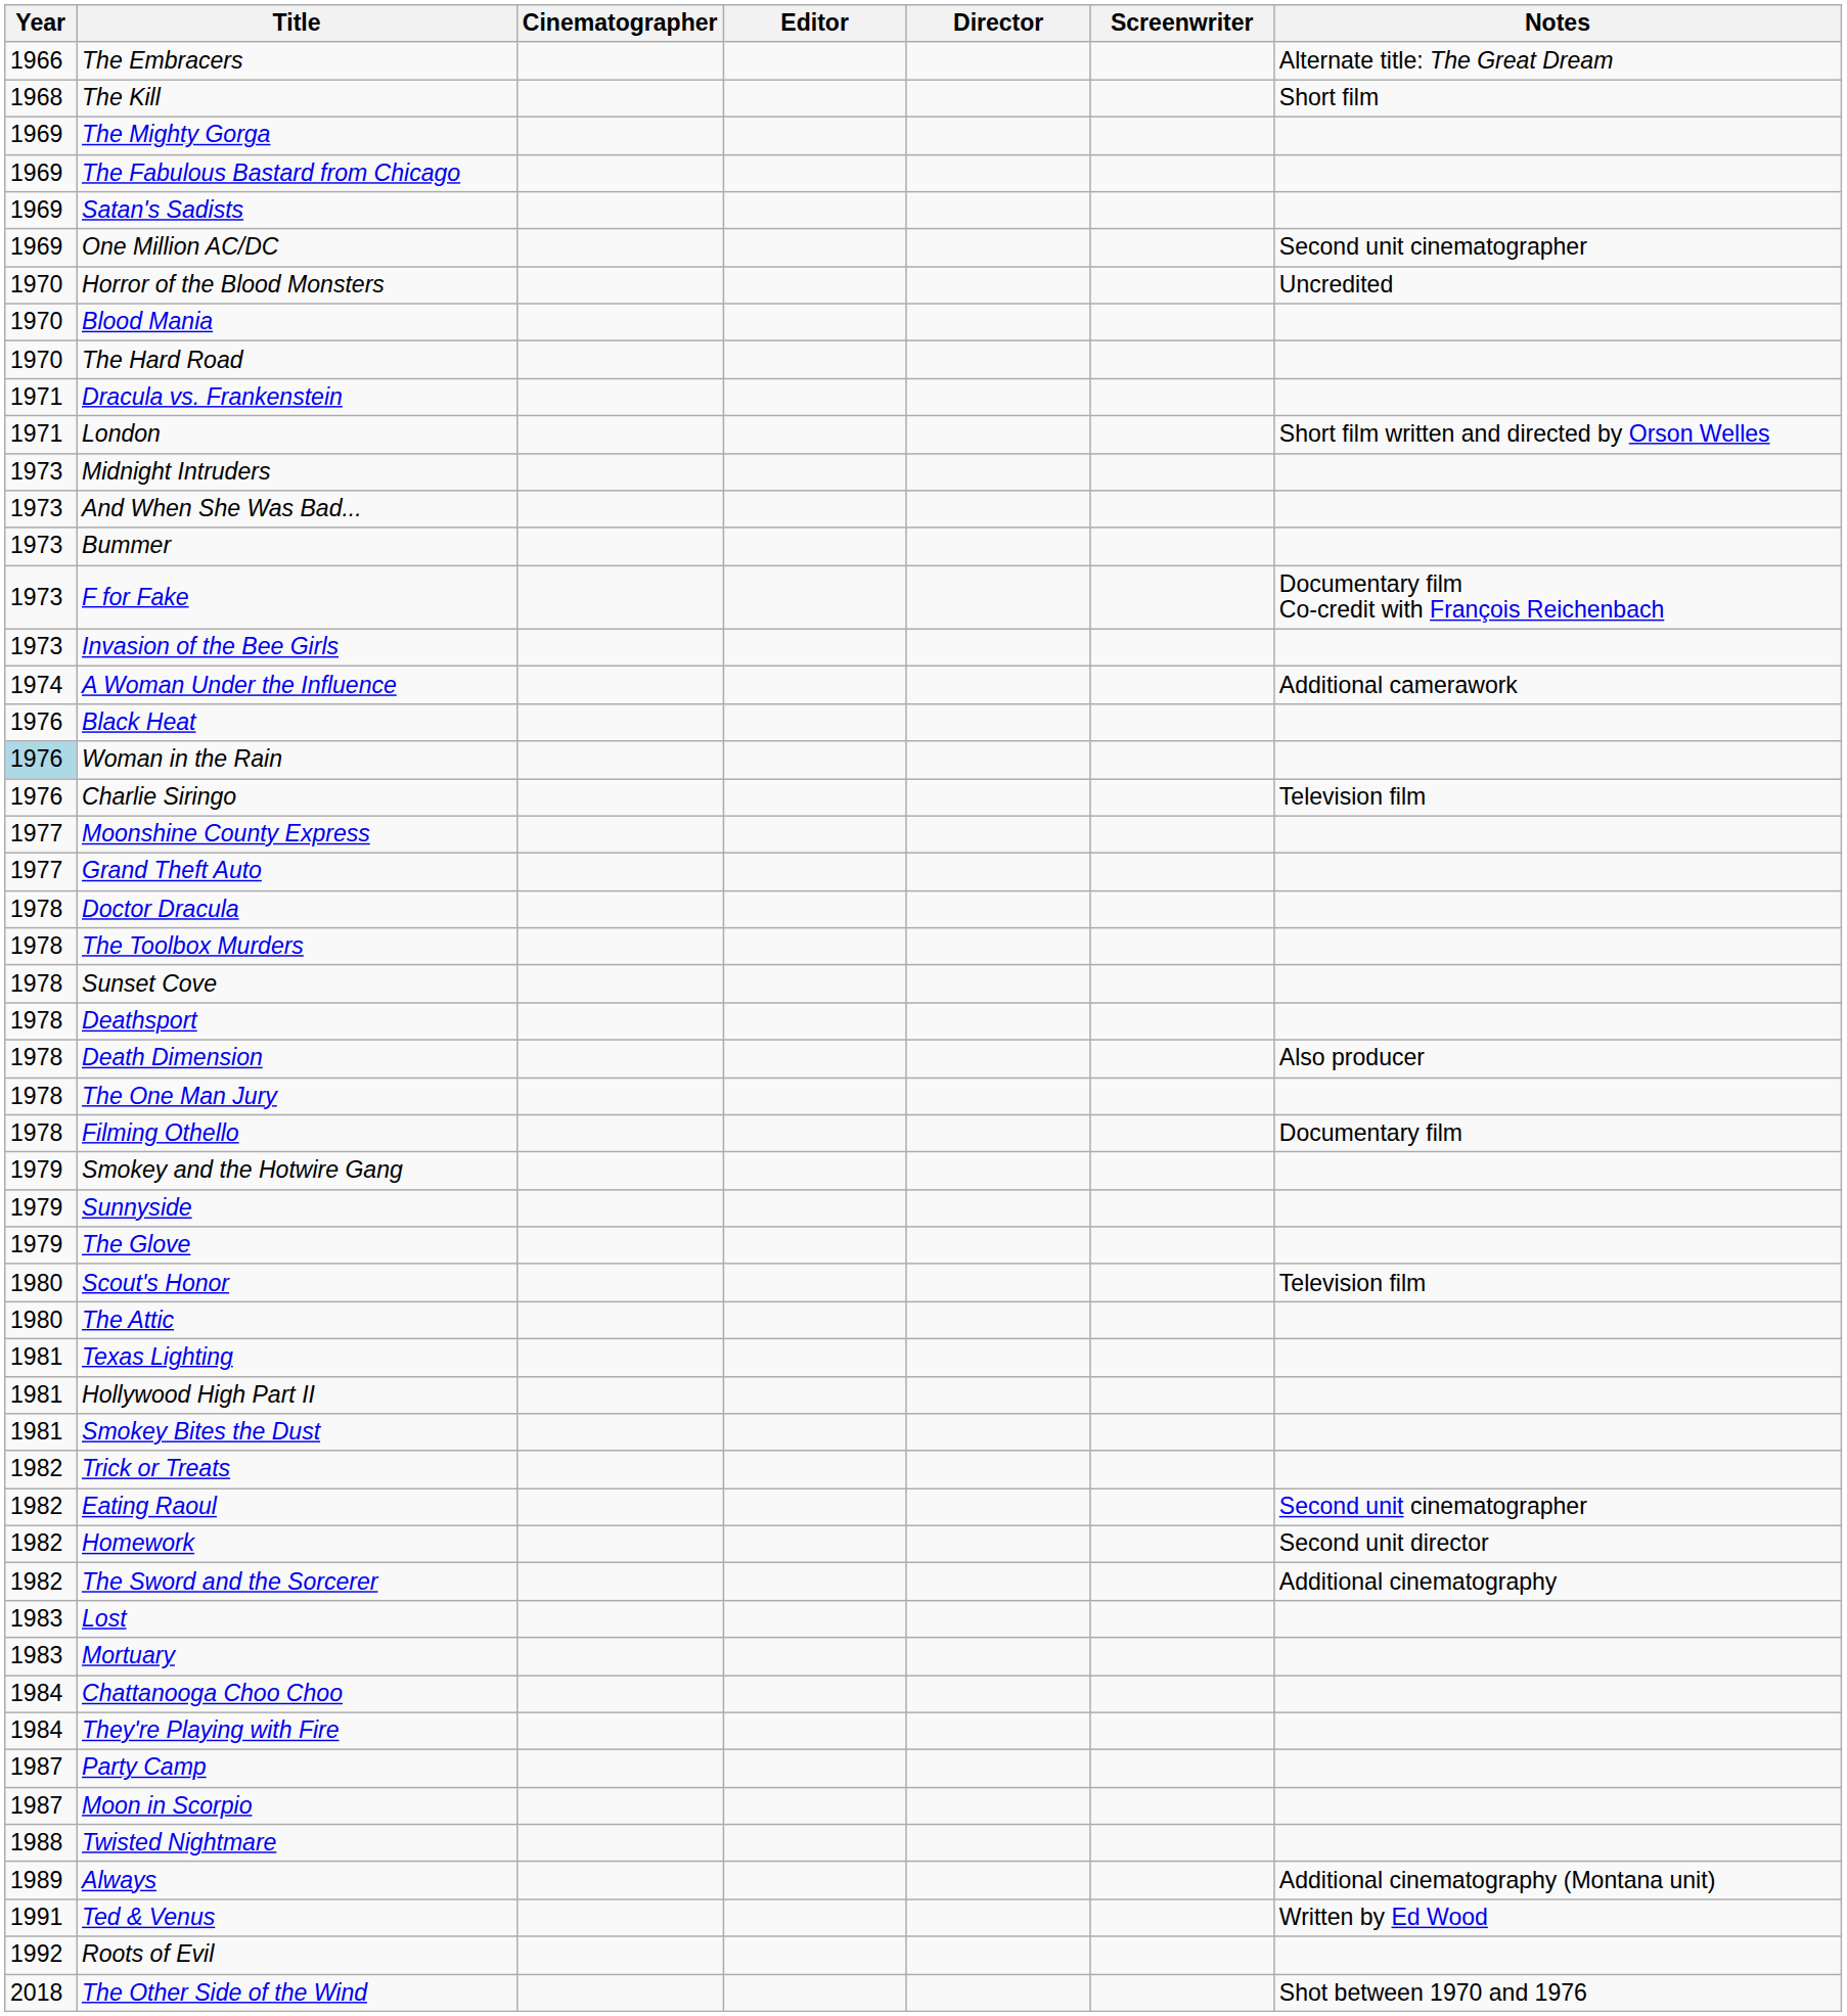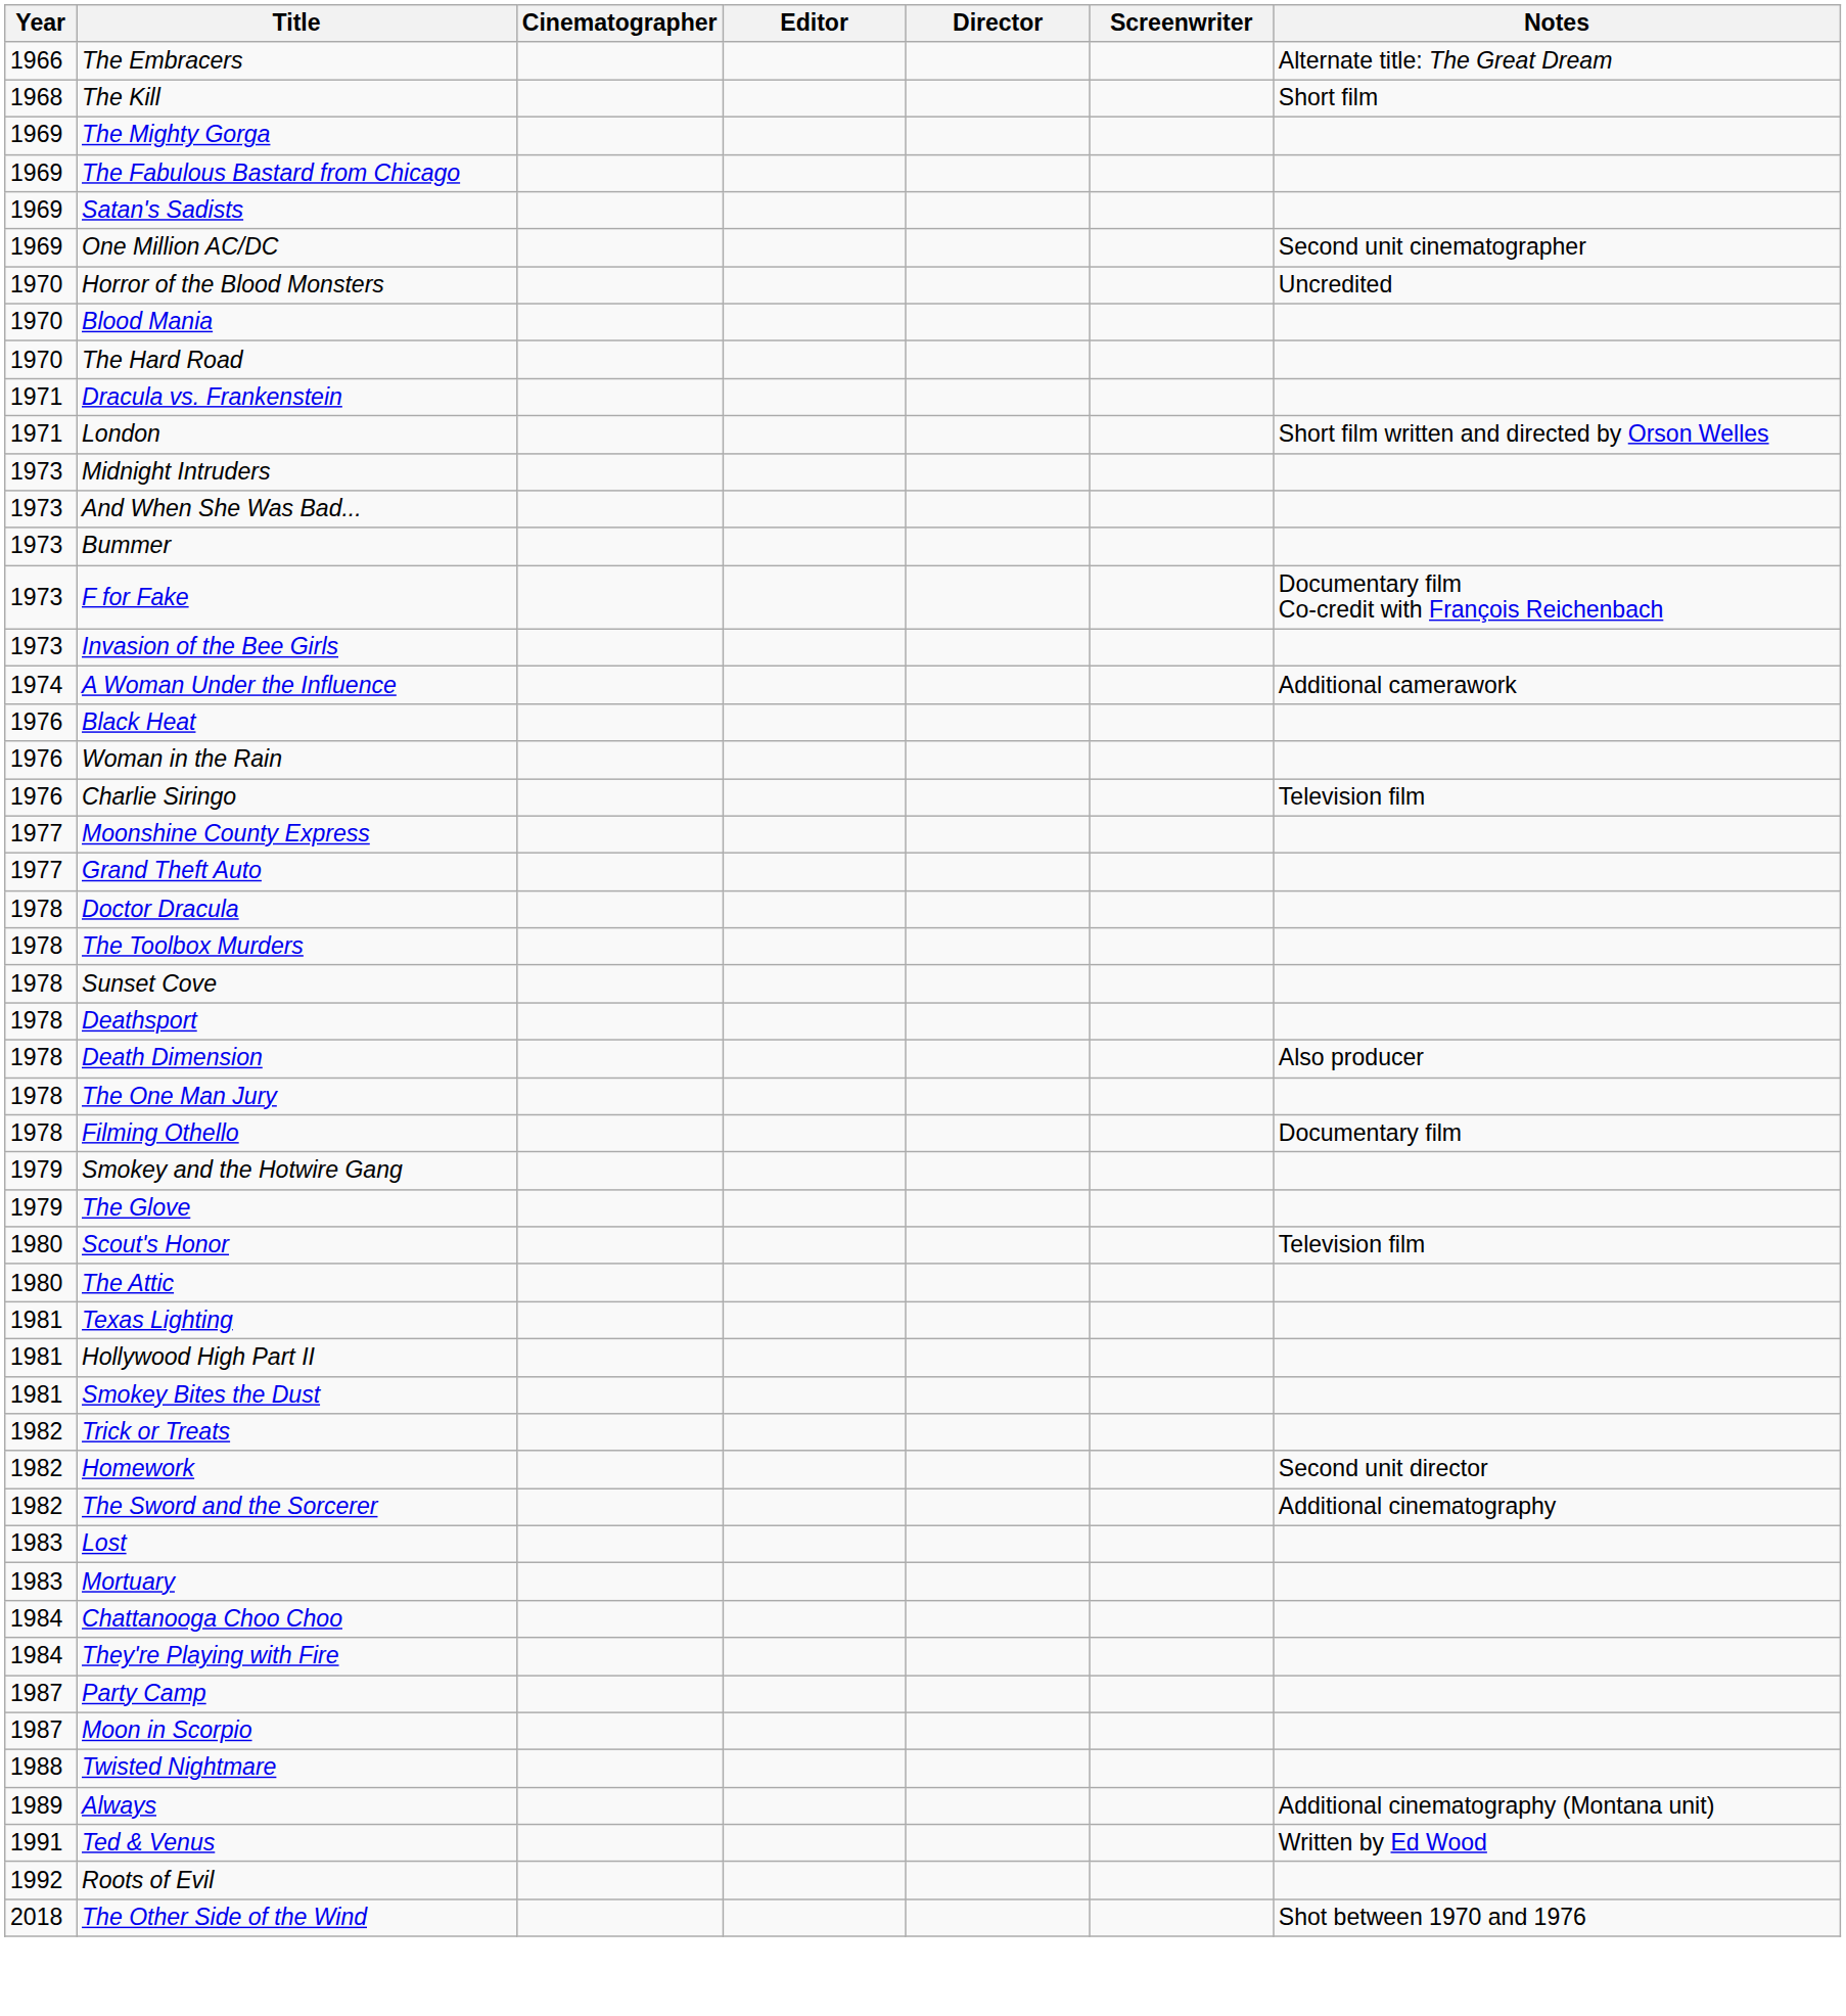Woman in the Rain | Year: lightblue background -> no background
- row: 1979 | Sunnyside
- row: 1982 | Eating Raoul | Second unit cinematographer
